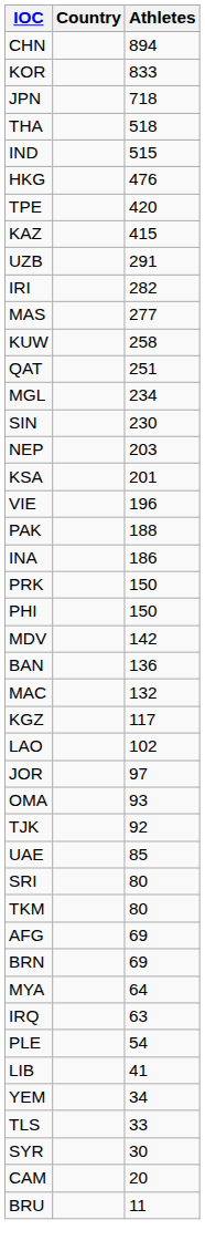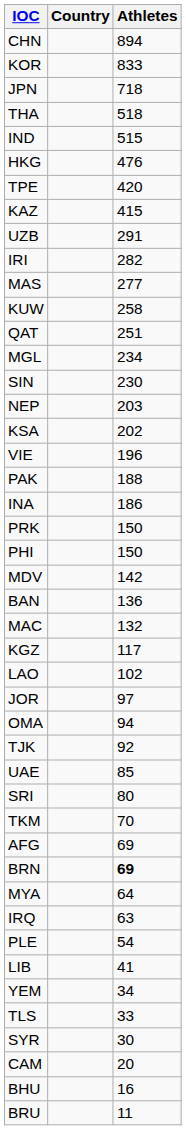KSA | Athletes: 201 -> 202
OMA | Athletes: 93 -> 94
TKM | Athletes: 80 -> 70
BRN | Athletes: normal -> bold
+ row: BHU | 16
